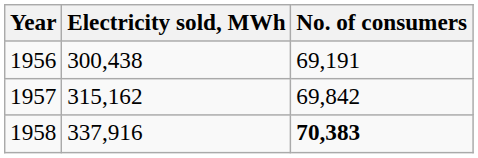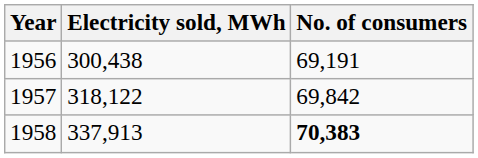1957 | Electricity sold, MWh: 315,162 -> 318,122
1958 | Electricity sold, MWh: 337,916 -> 337,913
